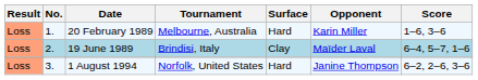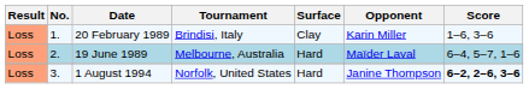20 February 1989 | Tournament: Melbourne, Australia -> Brindisi, Italy
20 February 1989 | Surface: Hard -> Clay
19 June 1989 | Tournament: Brindisi, Italy -> Melbourne, Australia
19 June 1989 | Surface: Clay -> Hard
1 August 1994 | Score: normal -> bold
